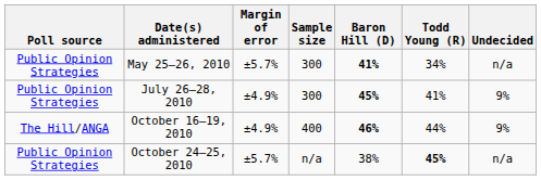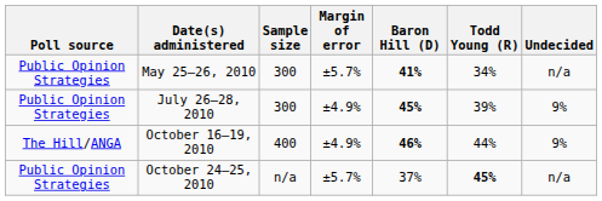columns swapped: Sample size <-> Margin of error
July 26–28, 2010 | Todd Young (R): 41% -> 39%
October 24–25, 2010 | Baron Hill (D): 38% -> 37%
